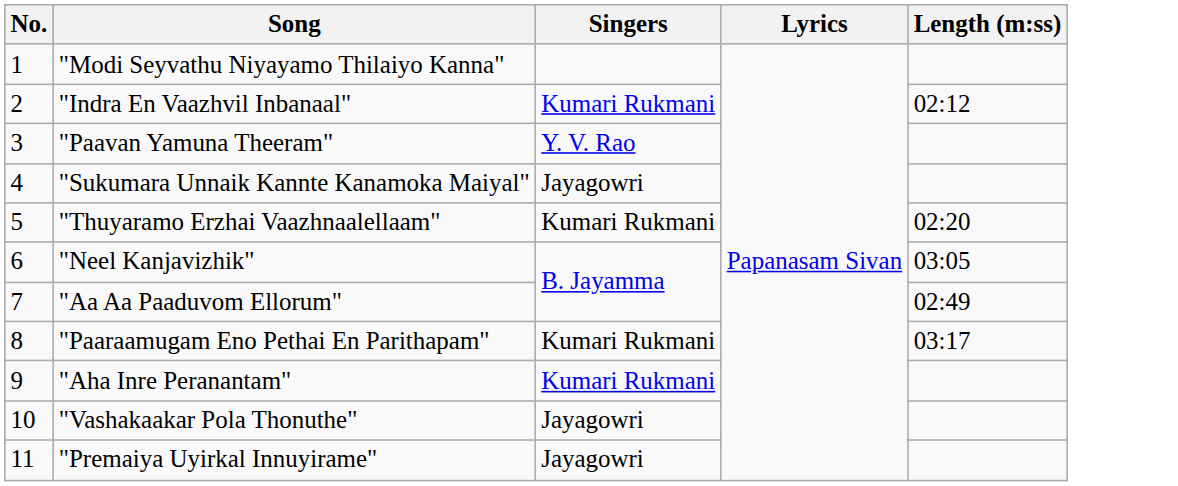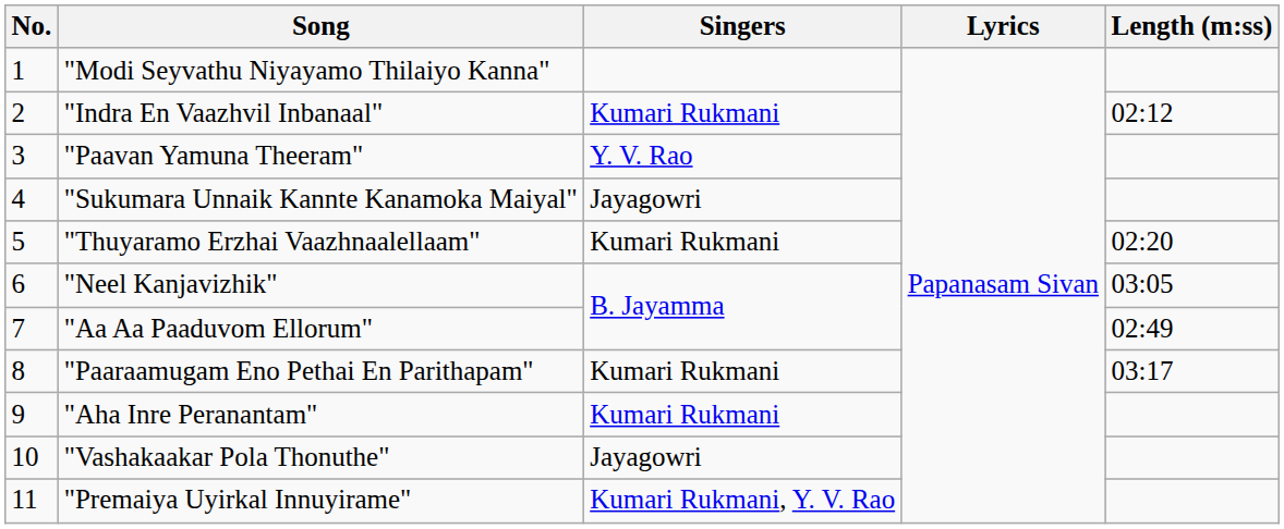"Premaiya Uyirkal Innuyirame" | Singers: Jayagowri -> Kumari Rukmani, Y. V. Rao
